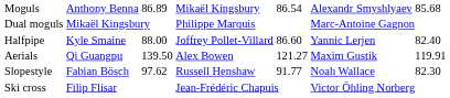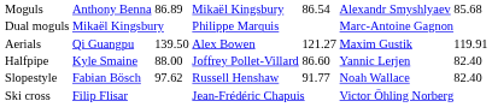rows swapped: Aerials <-> Halfpipe
Slopestyle | column 7: 82.30 -> 82.40
